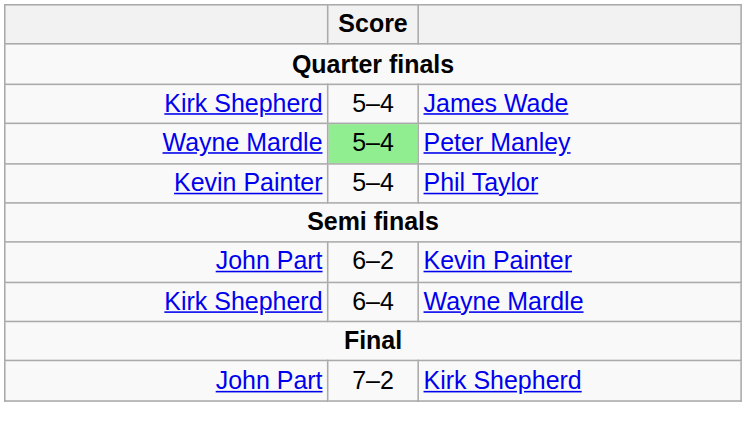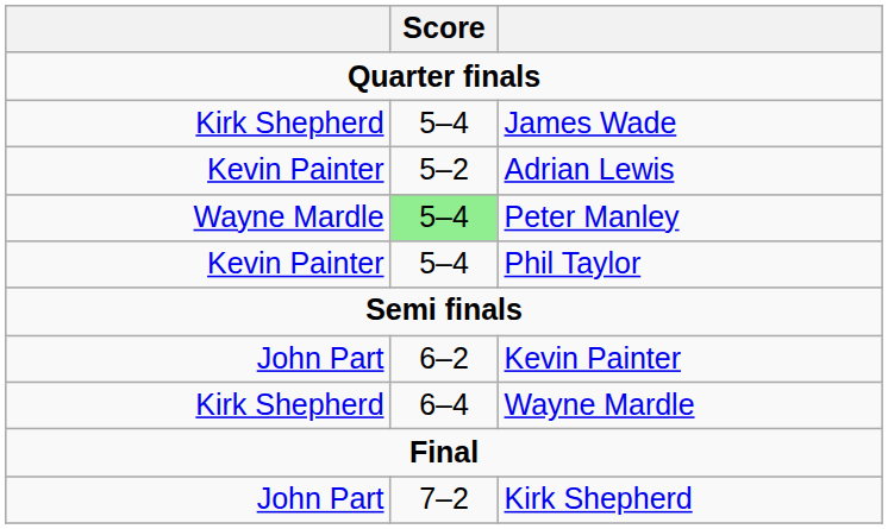+ row: Kevin Painter | 5–2 | Adrian Lewis
